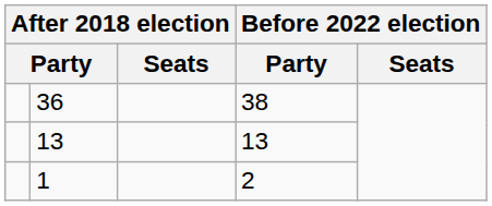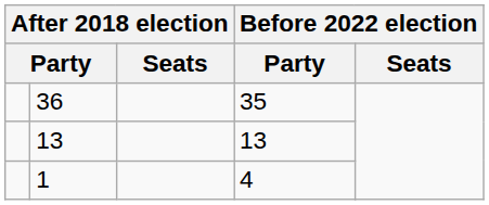36 | column 4: 38 -> 35
1 | column 4: 2 -> 4
